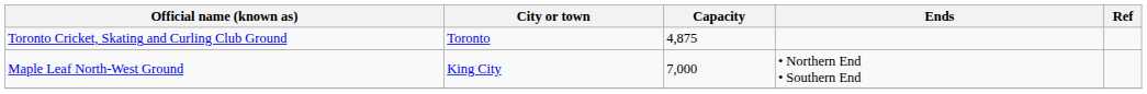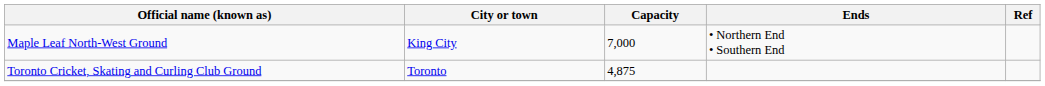rows swapped: Maple Leaf North-West Ground <-> Toronto Cricket, Skating and Curling Club Ground
